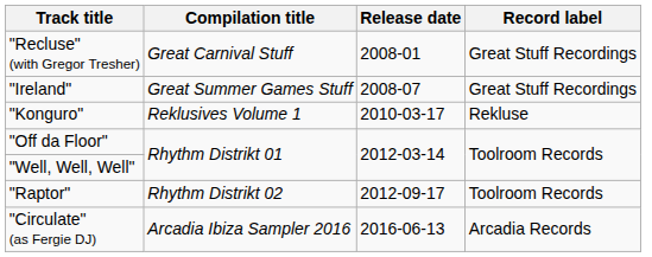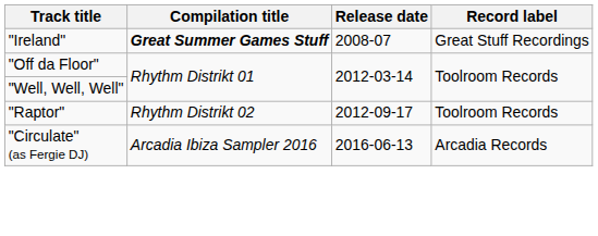- row: "Recluse" (with Gregor Tresher) | Great Carnival Stuff | 2008-01 | Great Stuff Recordings
"Ireland" | Compilation title: normal -> bold
- row: "Konguro" | Reklusives Volume 1 | 2010-03-17 | Rekluse
